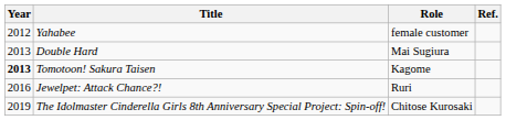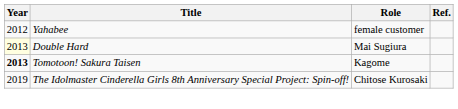Double Hard | Year: no background -> lightyellow background
- row: 2016 | Jewelpet: Attack Chance?! | Ruri
